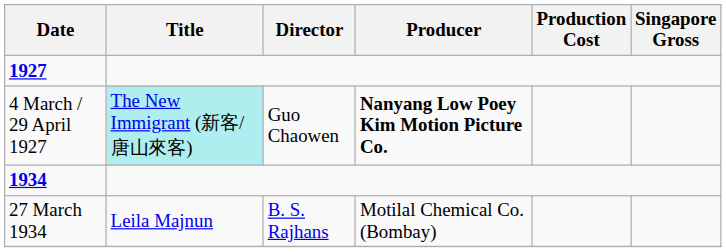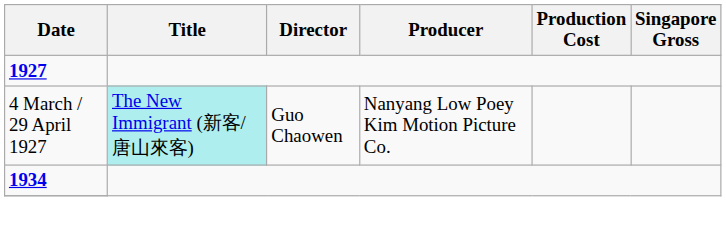4 March / 29 April 1927 | Producer: bold -> normal
- row: 27 March 1934 | Leila Majnun | B. S. Rajhans | Motilal Chemical Co. (Bombay)
